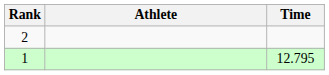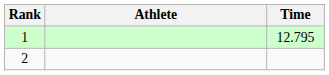rows swapped: 1 <-> 2
